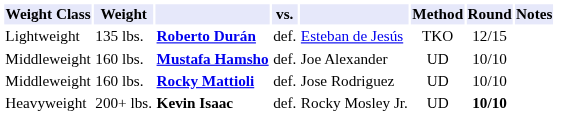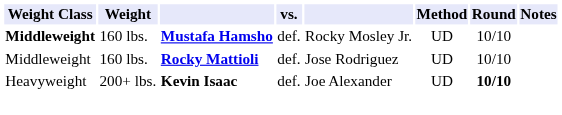- row: Lightweight | 135 lbs. | Roberto Durán | def. | Esteban de Jesús | TKO | 12/15
Mustafa Hamsho | Weight Class: normal -> bold
Mustafa Hamsho | column 5: Joe Alexander -> Rocky Mosley Jr.
Kevin Isaac | column 5: Rocky Mosley Jr. -> Joe Alexander
